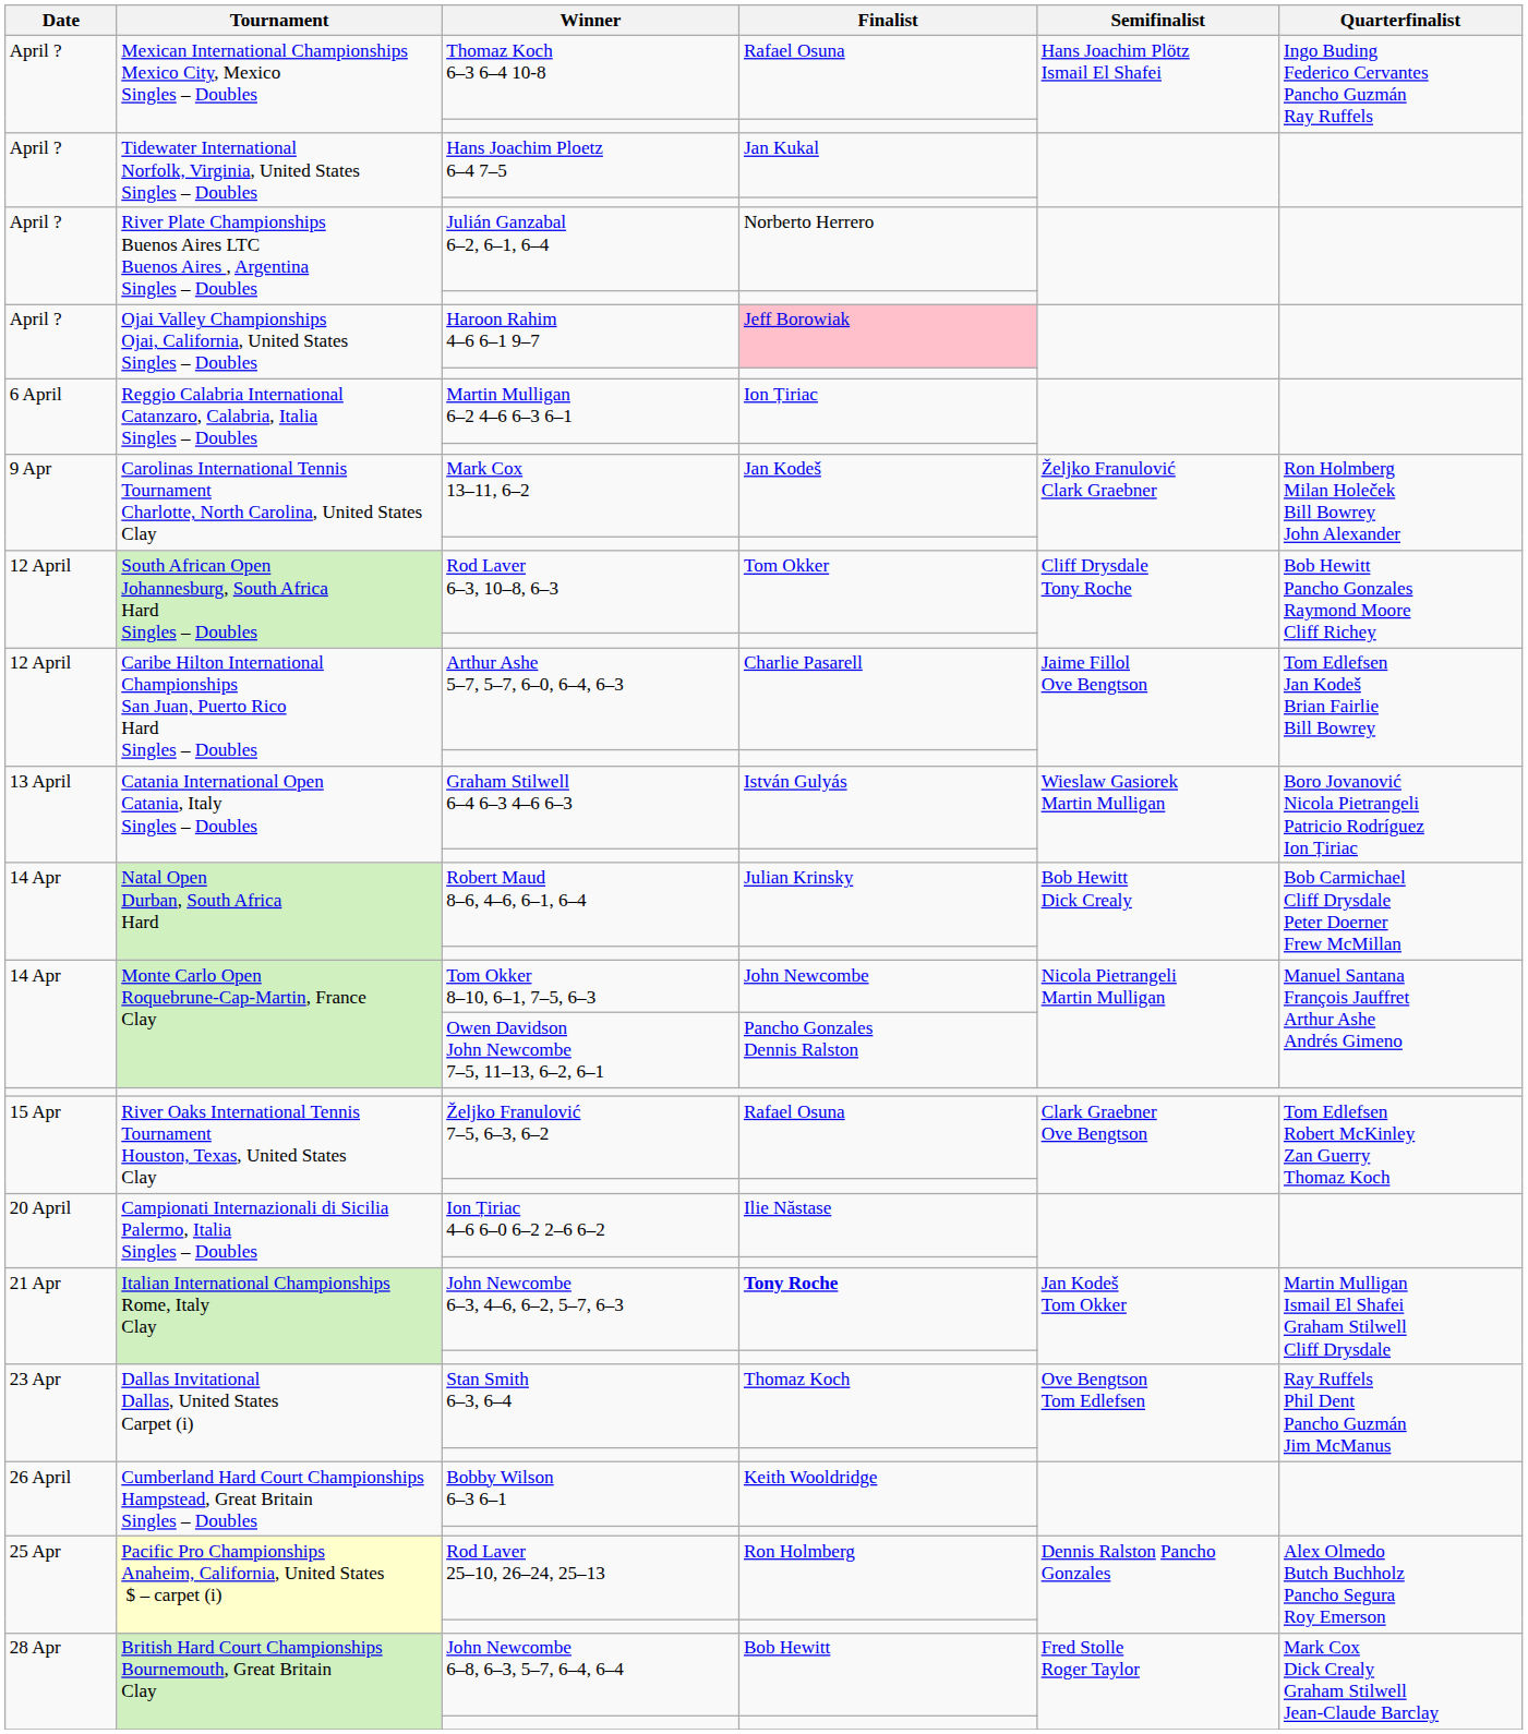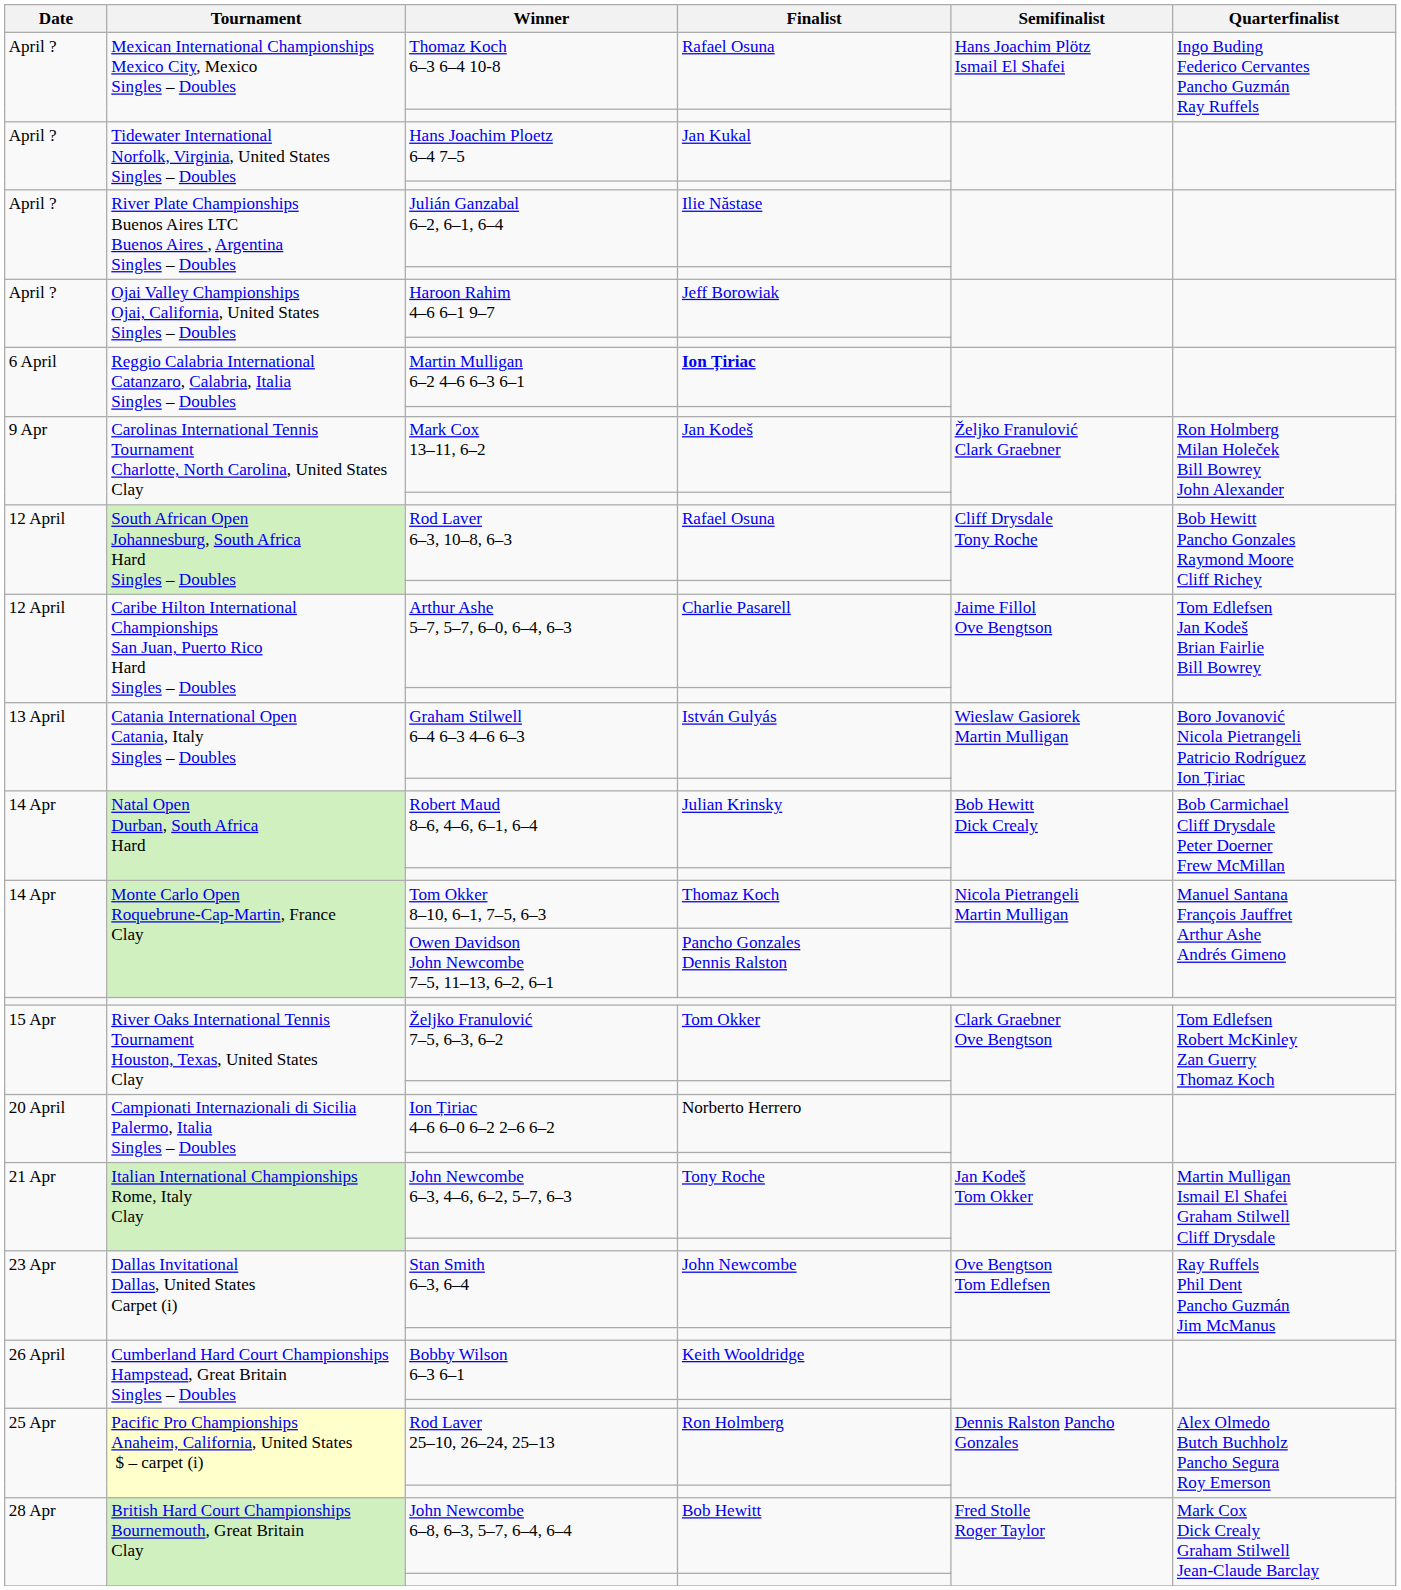Julián Ganzabal 6–2, 6–1, 6–4 | Finalist: Norberto Herrero -> Ilie Năstase
Haroon Rahim 4–6 6–1 9–7 | Finalist: pink background -> no background
Martin Mulligan 6–2 4–6 6–3 6–1 | Finalist: normal -> bold
Rod Laver 6–3, 10–8, 6–3 | Finalist: Tom Okker -> Rafael Osuna
Tom Okker 8–10, 6–1, 7–5, 6–3 | Finalist: John Newcombe -> Thomaz Koch
Željko Franulović 7–5, 6–3, 6–2 | Finalist: Rafael Osuna -> Tom Okker
Ion Țiriac 4–6 6–0 6–2 2–6 6–2 | Finalist: Ilie Năstase -> Norberto Herrero
John Newcombe 6–3, 4–6, 6–2, 5–7, 6–3 | Finalist: bold -> normal
Stan Smith 6–3, 6–4 | Finalist: Thomaz Koch -> John Newcombe
